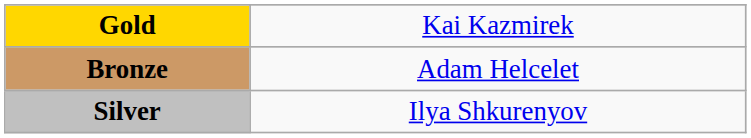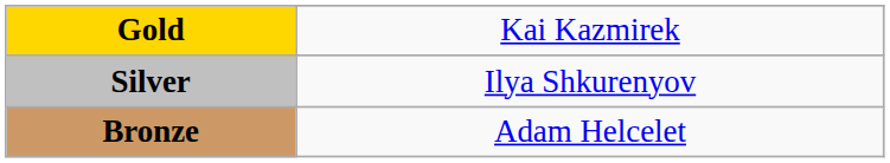rows swapped: Silver <-> Bronze
